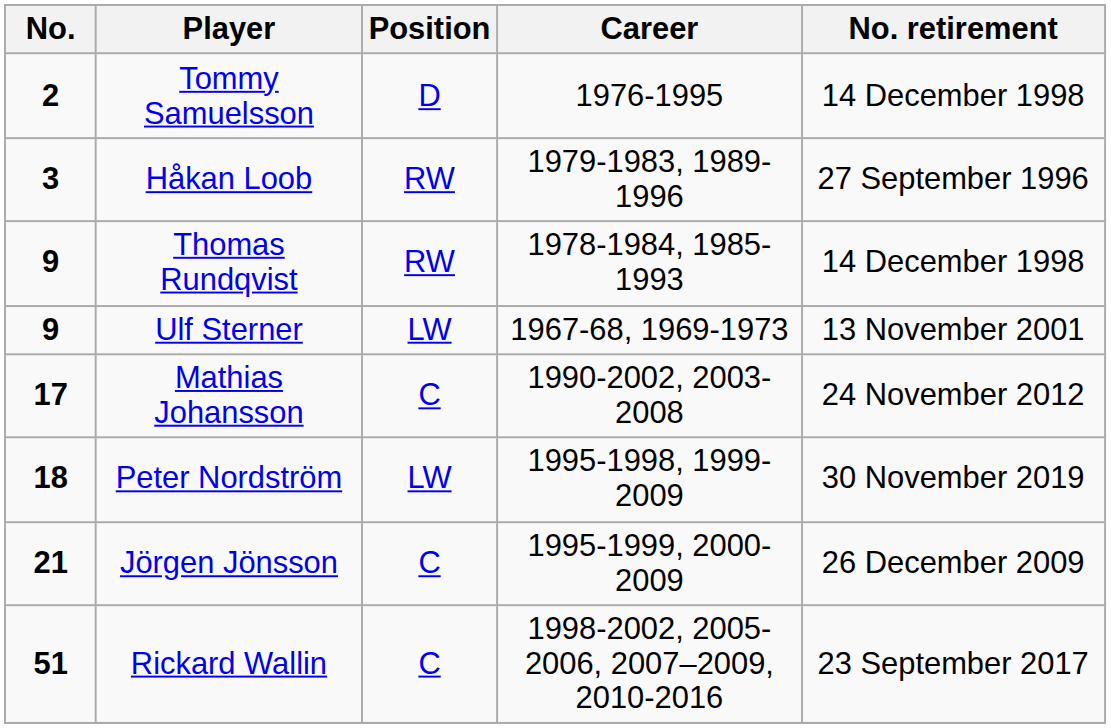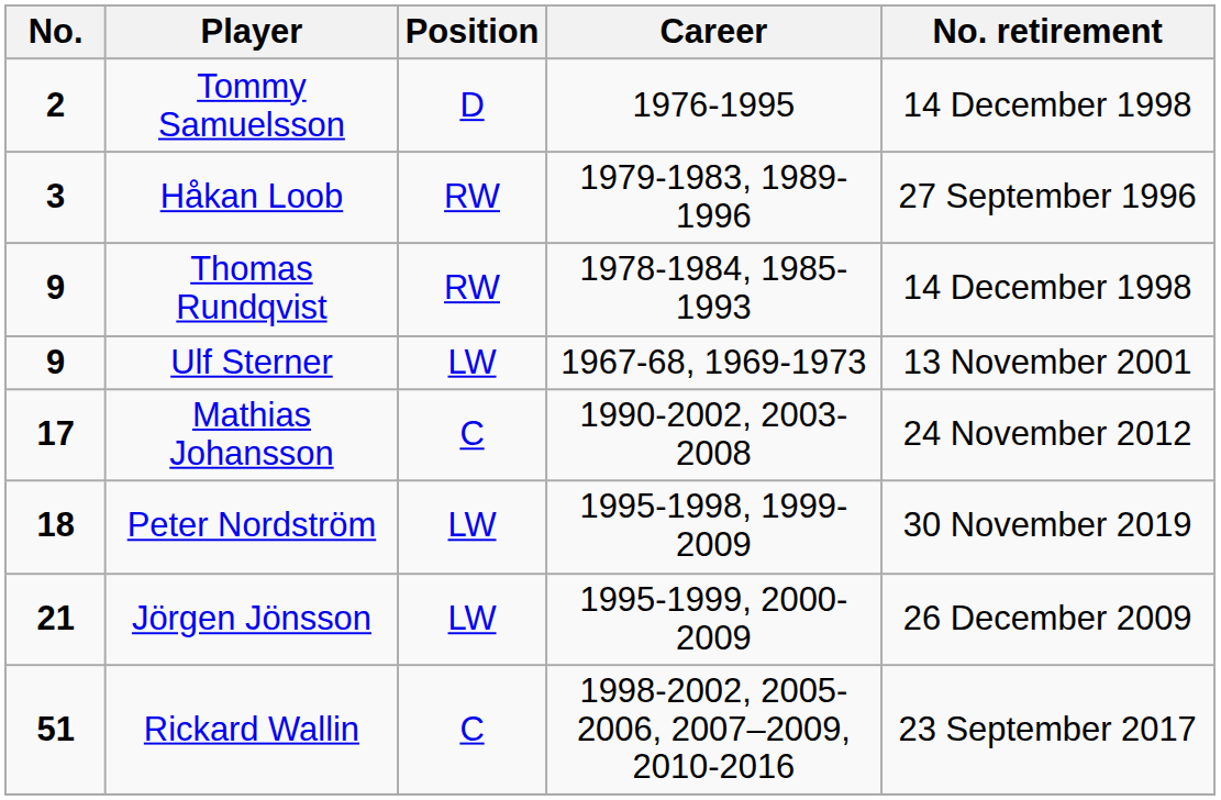Jörgen Jönsson | Position: C -> LW
